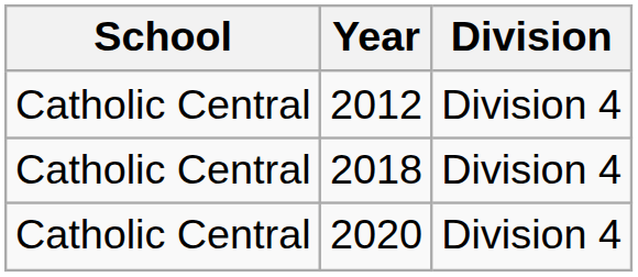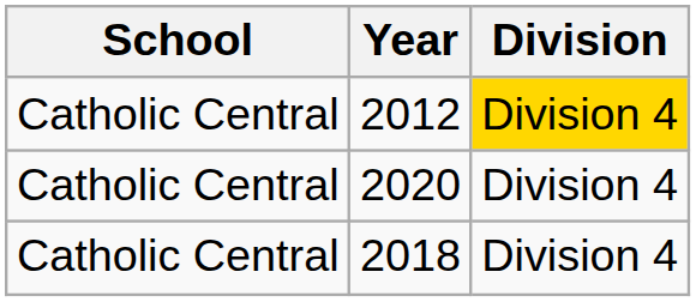2012 | Division: no background -> gold background
rows swapped: 2018 <-> 2020
